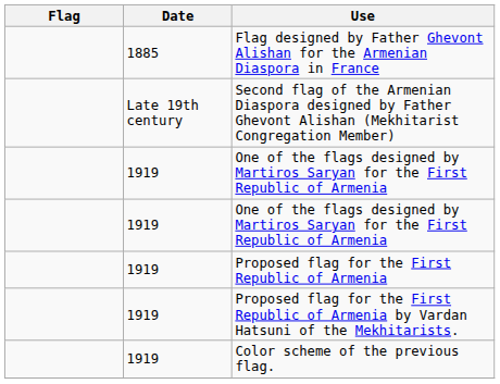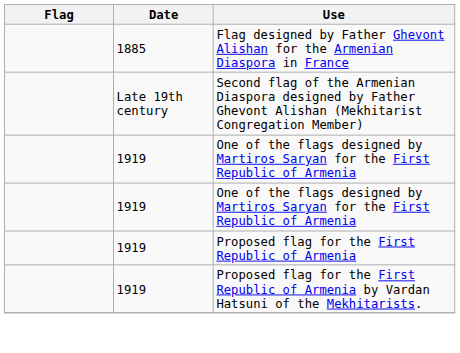- row: 1919 | Color scheme of the previous flag.
